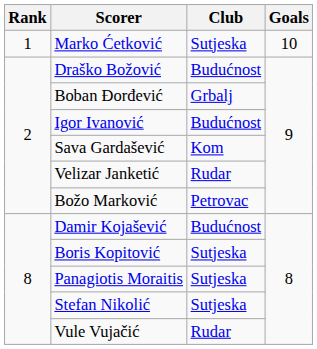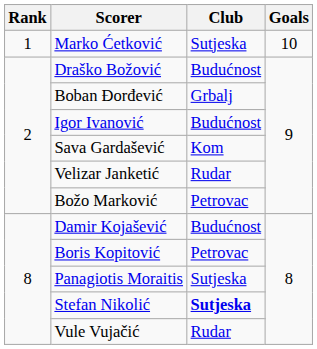Boris Kopitović | Club: Sutjeska -> Petrovac
Stefan Nikolić | Club: normal -> bold
